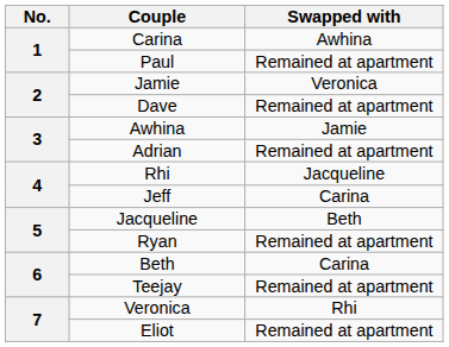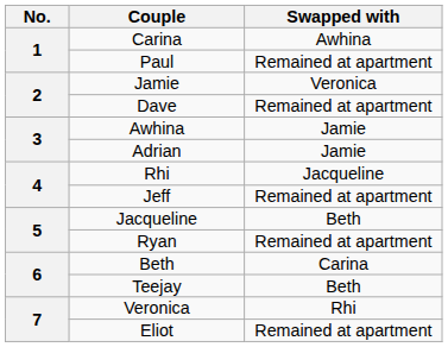Adrian | Swapped with: Remained at apartment -> Jamie
Jeff | Swapped with: Carina -> Remained at apartment
Teejay | Swapped with: Remained at apartment -> Beth
